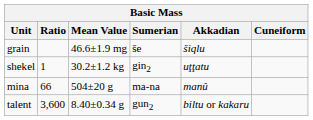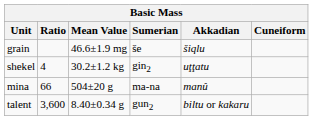shekel | Ratio: 1 -> 4
